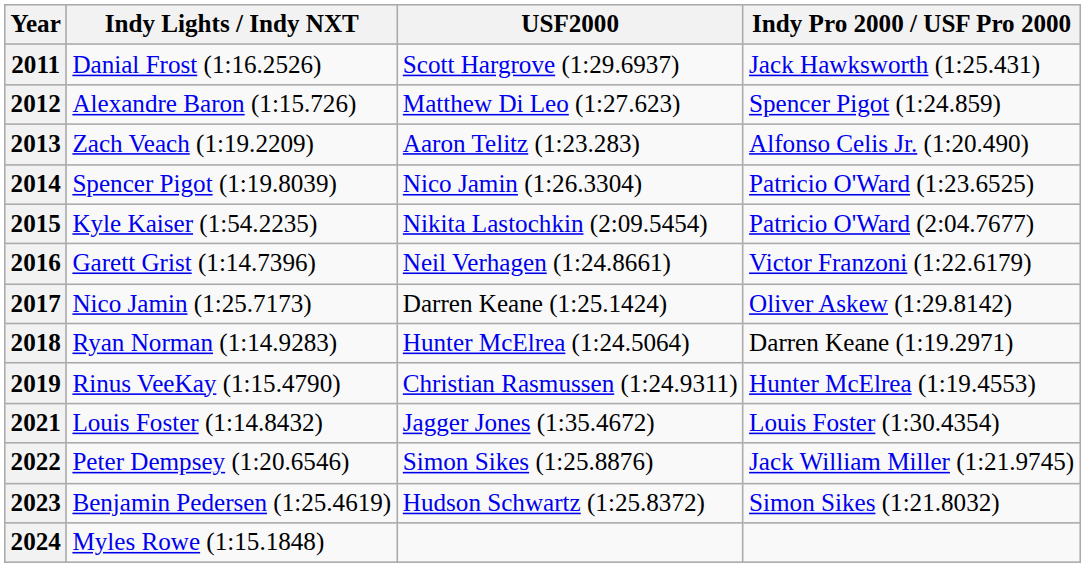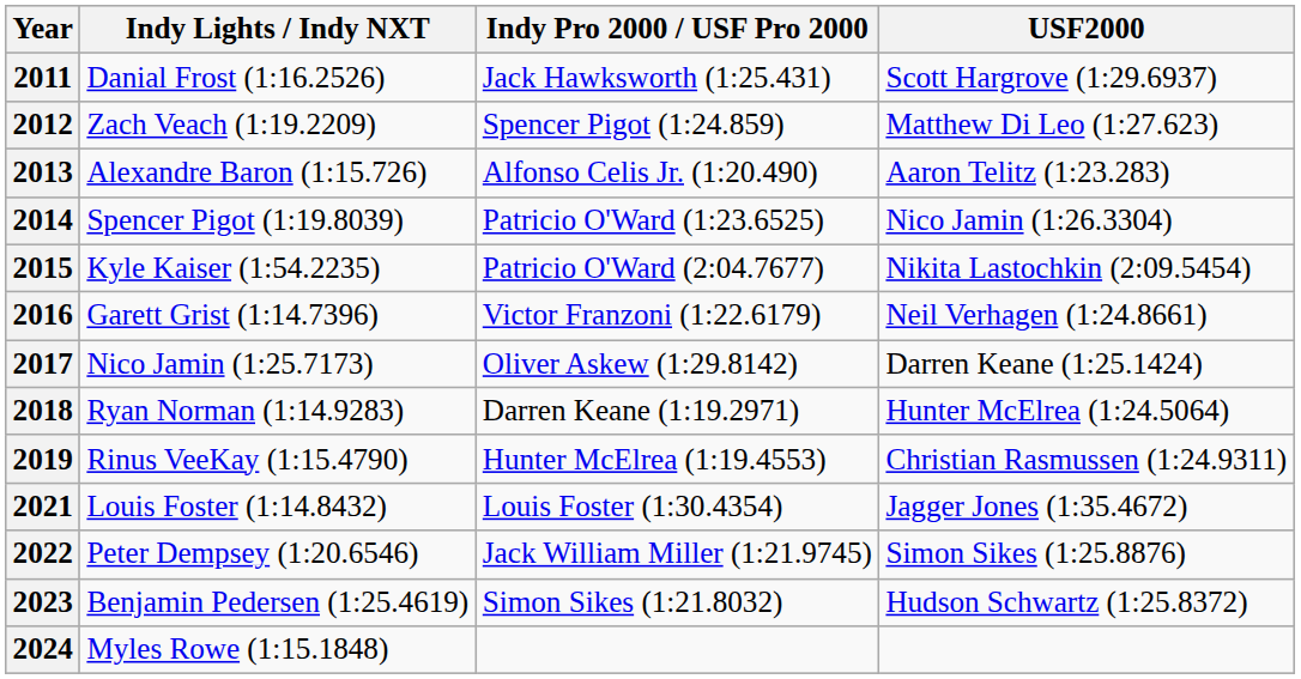columns swapped: Indy Pro 2000 / USF Pro 2000 <-> USF2000
2012 | Indy Lights / Indy NXT: Alexandre Baron (1:15.726) -> Zach Veach (1:19.2209)
2013 | Indy Lights / Indy NXT: Zach Veach (1:19.2209) -> Alexandre Baron (1:15.726)
